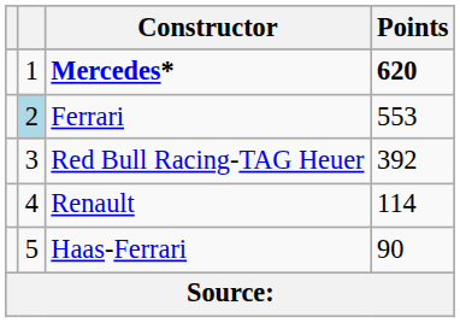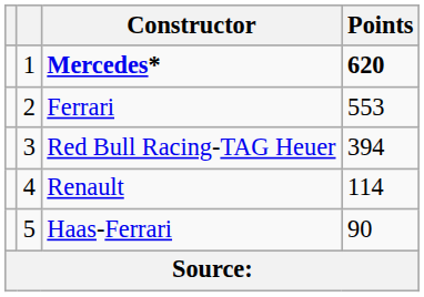Ferrari | column 2: lightblue background -> no background
Red Bull Racing-TAG Heuer | Points: 392 -> 394
